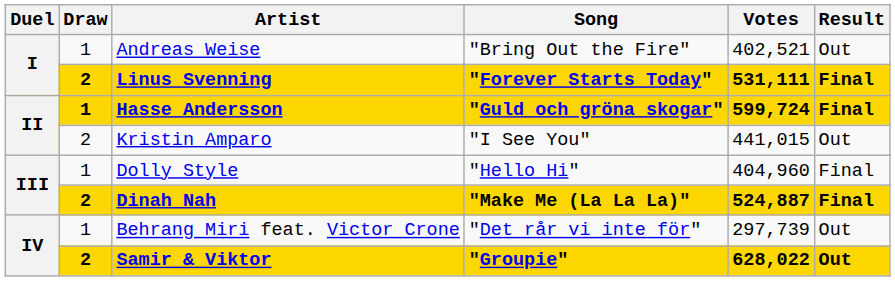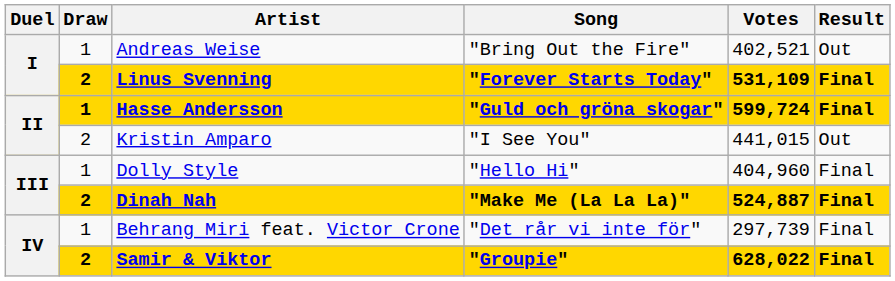Linus Svenning | Votes: 531,111 -> 531,109
Behrang Miri feat. Victor Crone | Result: Out -> Final
Samir & Viktor | Result: Out -> Final
